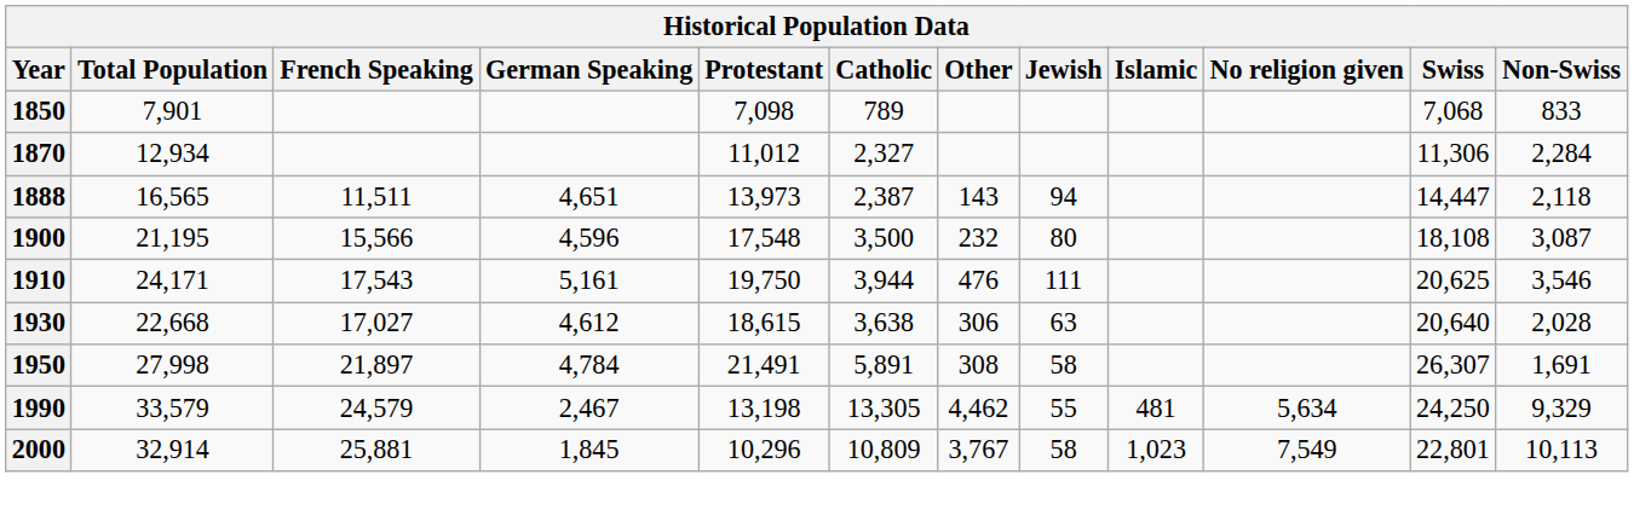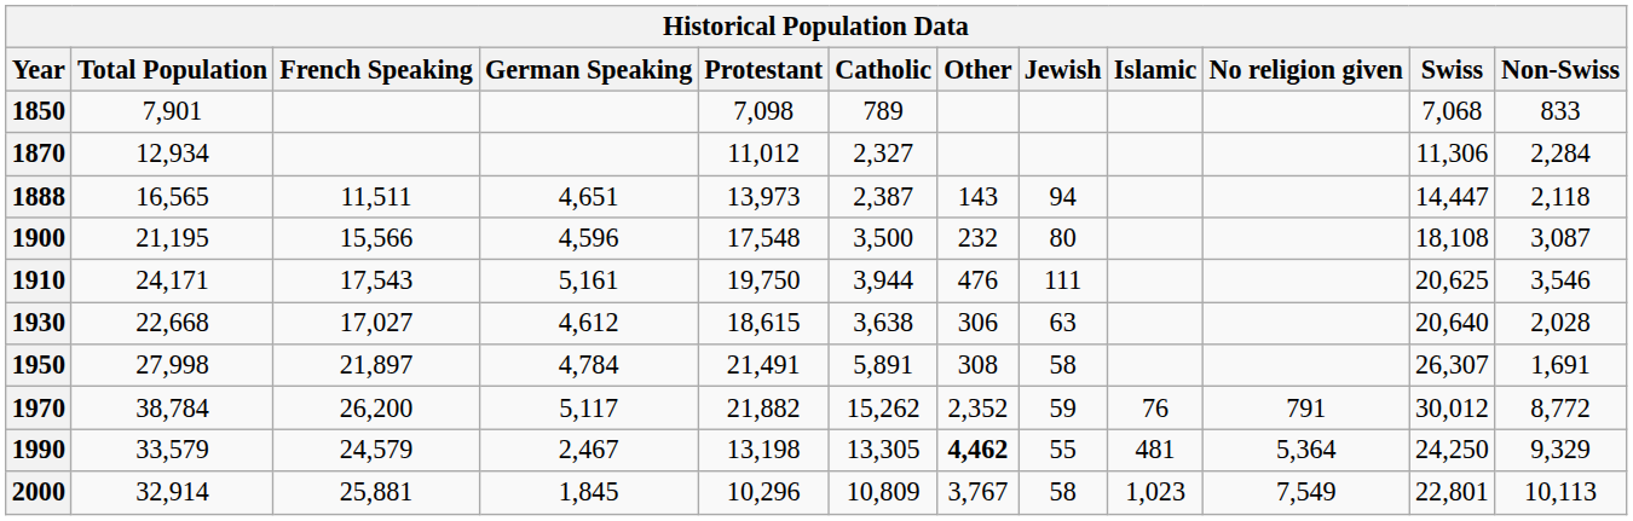+ row: 1970 | 38,784 | 26,200 | 5,117 | 21,882 | 15,262 | 2,352 | 59 | 76 | 791 | 30,012 | 8,772
1990 | Other: normal -> bold
1990 | No religion given: 5,634 -> 5,364
